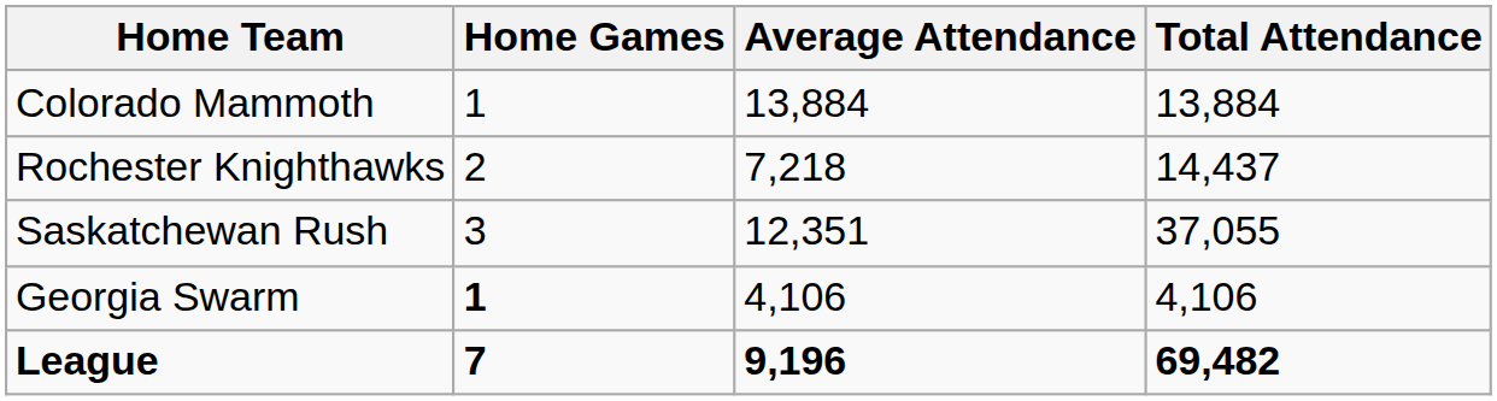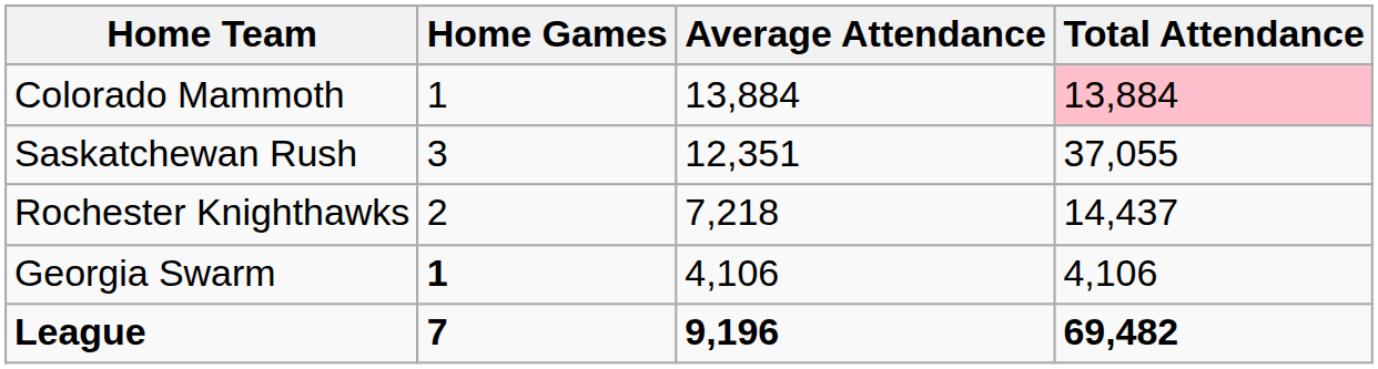Colorado Mammoth | Total Attendance: no background -> pink background
rows swapped: Saskatchewan Rush <-> Rochester Knighthawks
